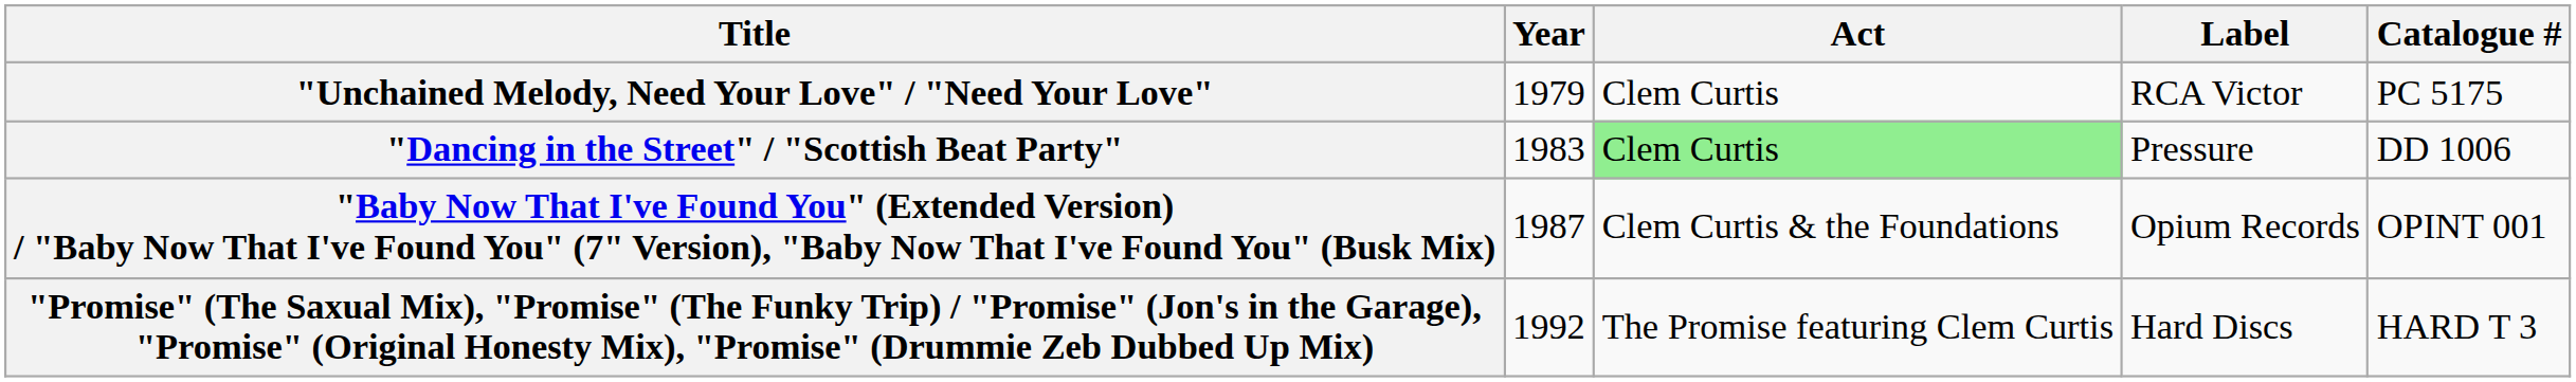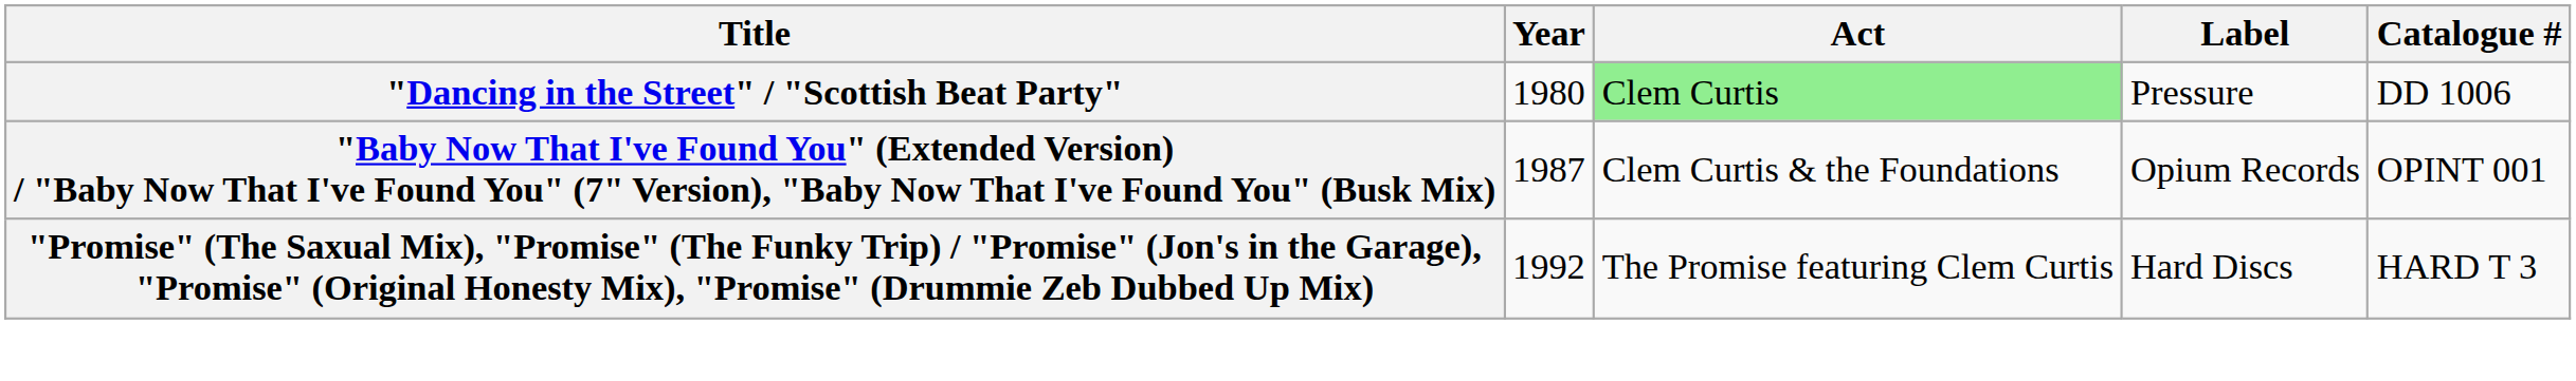- row: "Unchained Melody, Need Your Love" / "Need Your Love" | 1979 | Clem Curtis | RCA Victor | PC 5175
"Dancing in the Street" / "Scottish Beat Party" | Year: 1983 -> 1980
